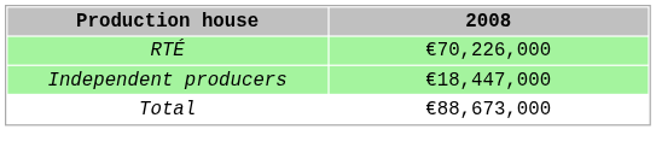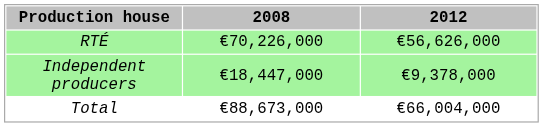+ column: 2012 | €56,626,000 | €9,378,000 | €66,004,000
